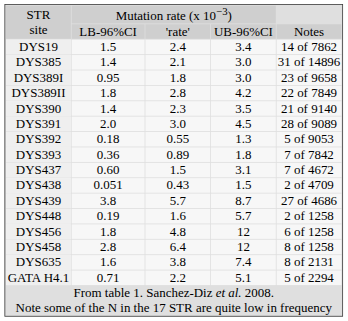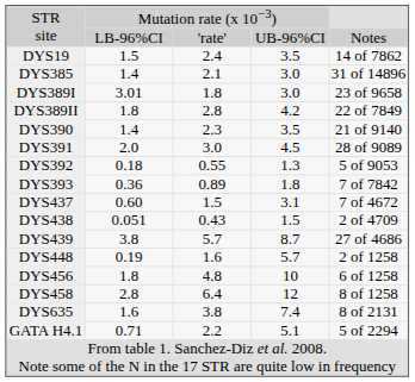DYS19 | column 4: 3.4 -> 3.5
DYS389I | column 2: 0.95 -> 3.01
DYS456 | column 4: 12 -> 10
